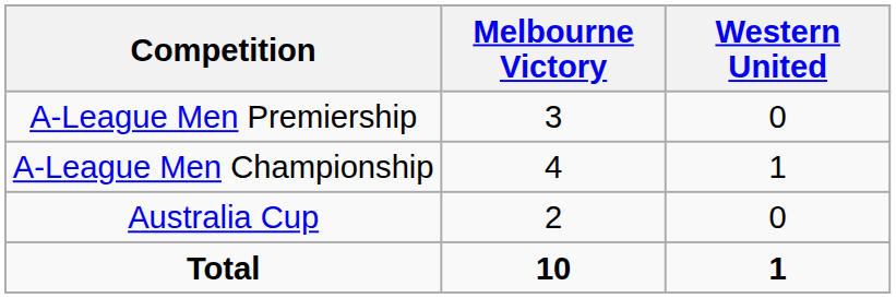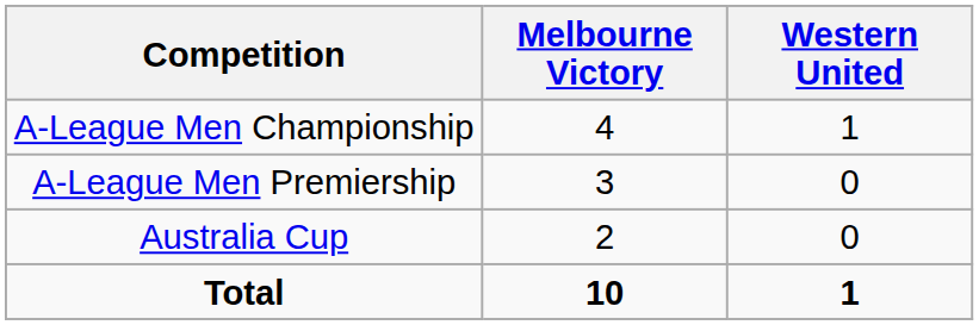rows swapped: A-League Men Premiership <-> A-League Men Championship
